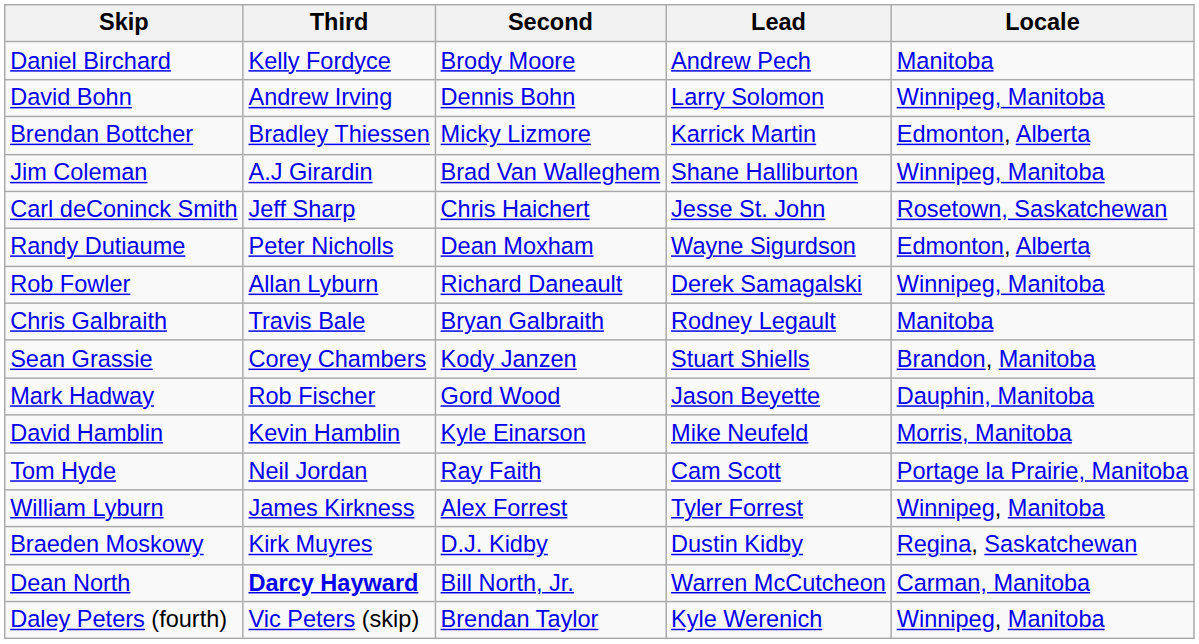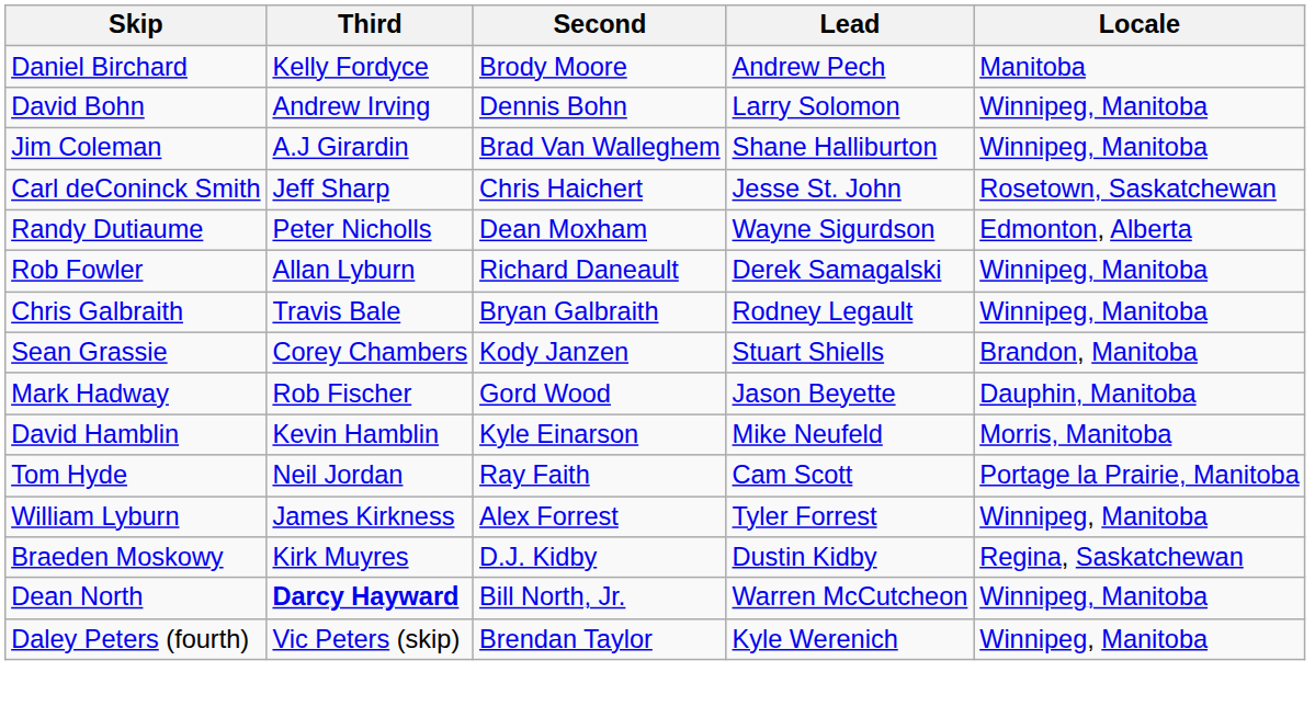- row: Brendan Bottcher | Bradley Thiessen | Micky Lizmore | Karrick Martin | Edmonton, Alberta
Chris Galbraith | Locale: Manitoba -> Winnipeg, Manitoba
Dean North | Locale: Carman, Manitoba -> Winnipeg, Manitoba
